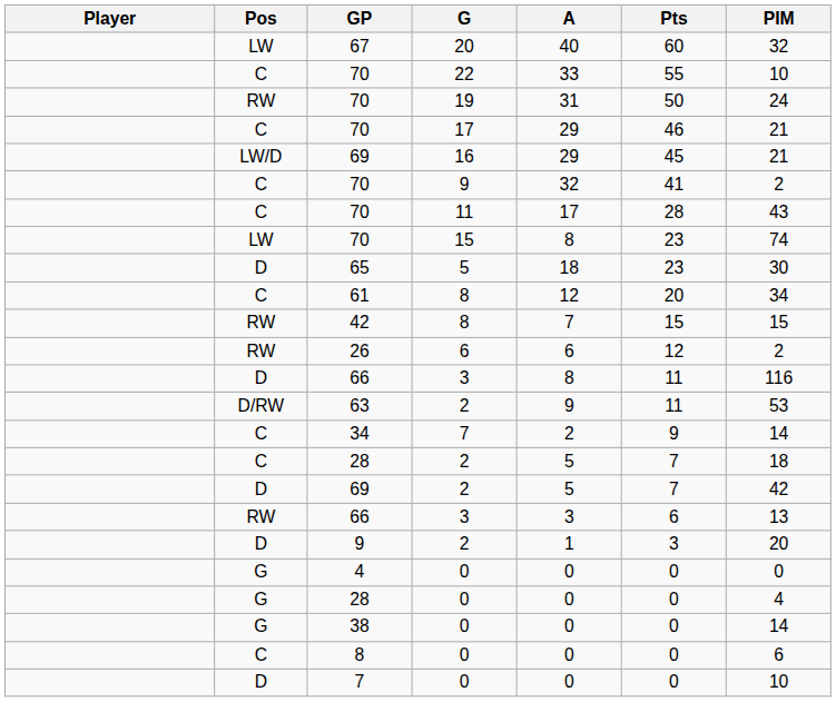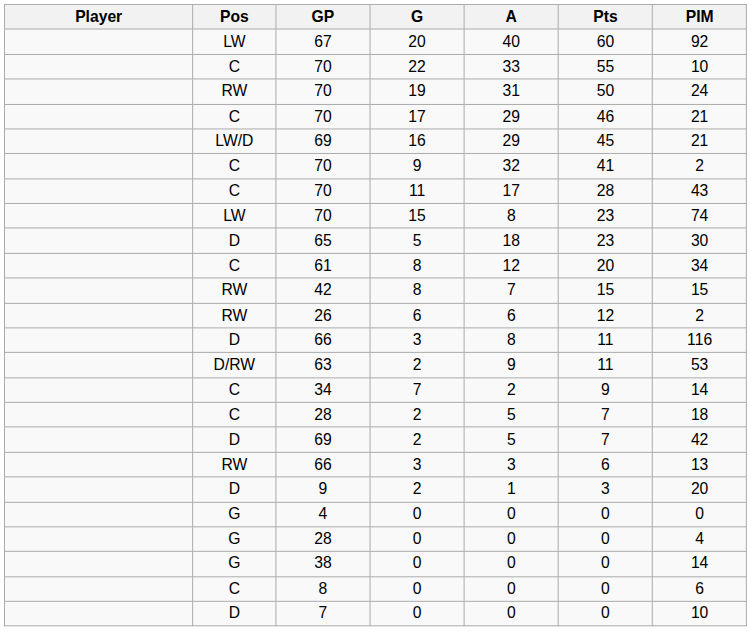67 | PIM: 32 -> 92
